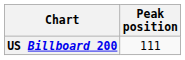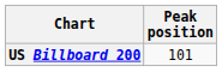US Billboard 200 | Peak position: 111 -> 101
